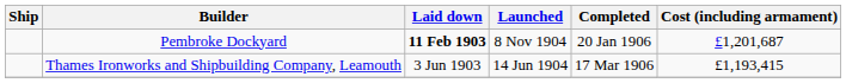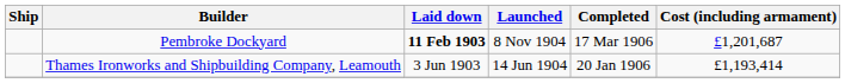Pembroke Dockyard | Completed: 20 Jan 1906 -> 17 Mar 1906
Thames Ironworks and Shipbuilding Company, Leamouth | Completed: 17 Mar 1906 -> 20 Jan 1906
Thames Ironworks and Shipbuilding Company, Leamouth | Cost (including armament): £1,193,415 -> £1,193,414
